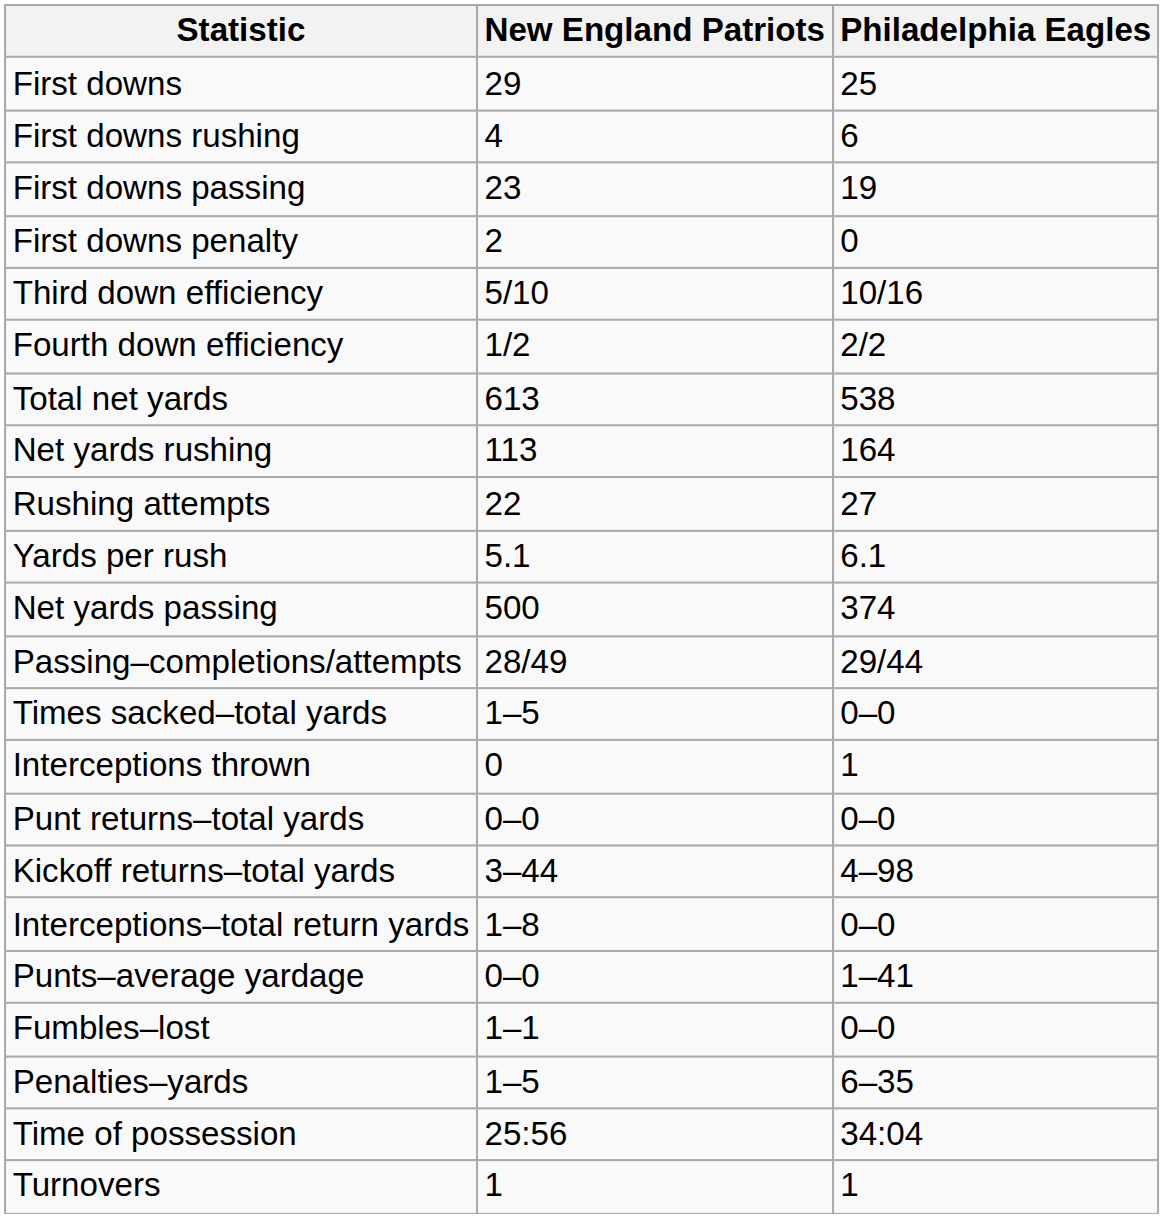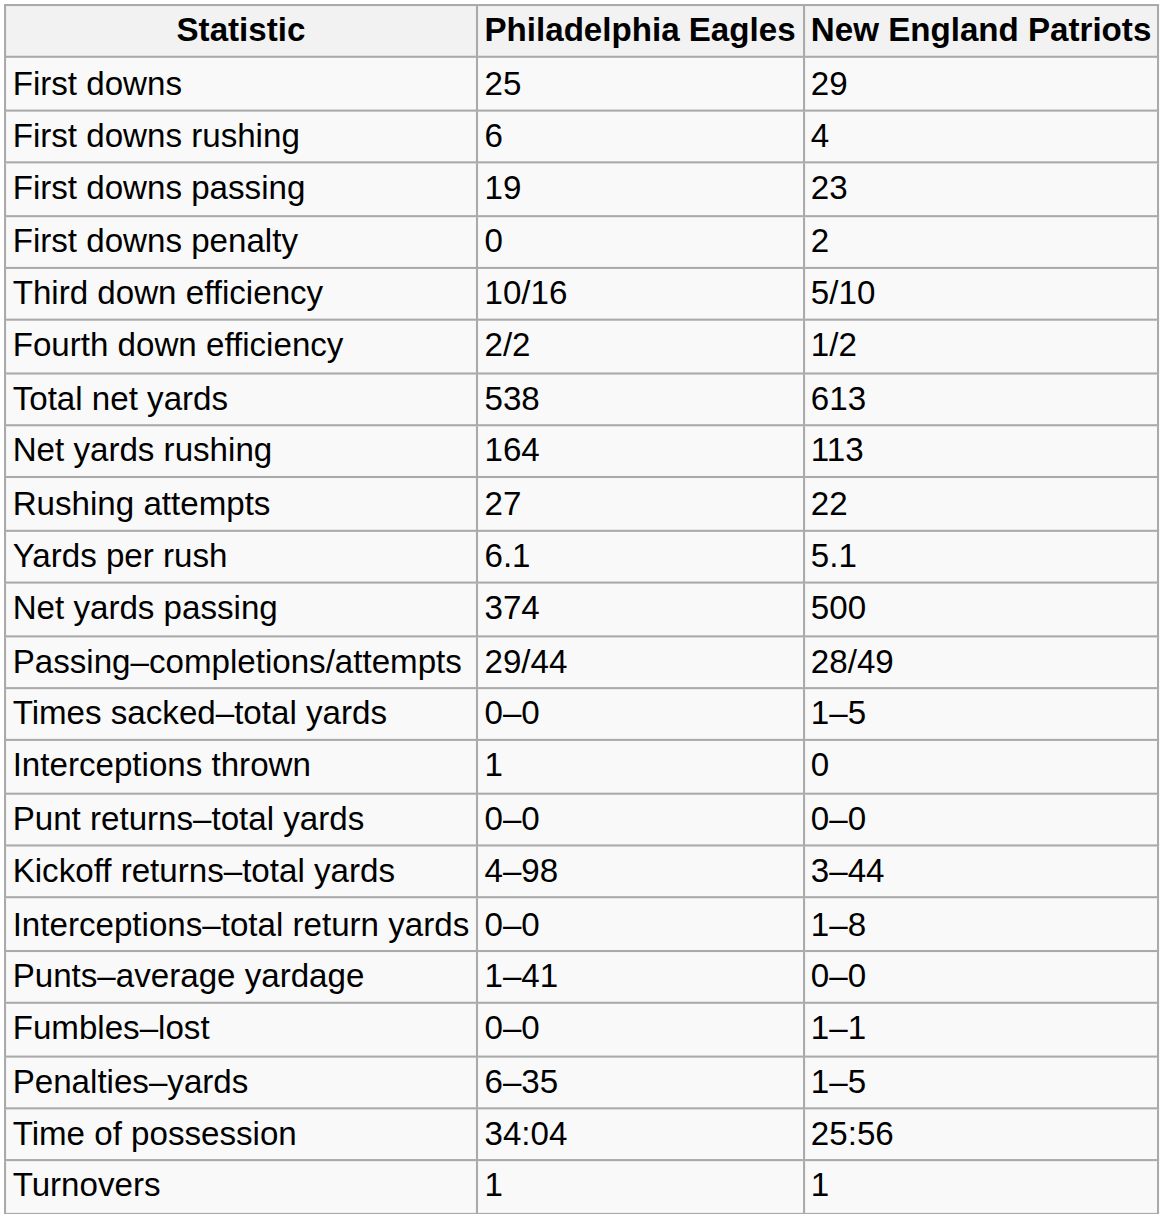columns swapped: Philadelphia Eagles <-> New England Patriots
